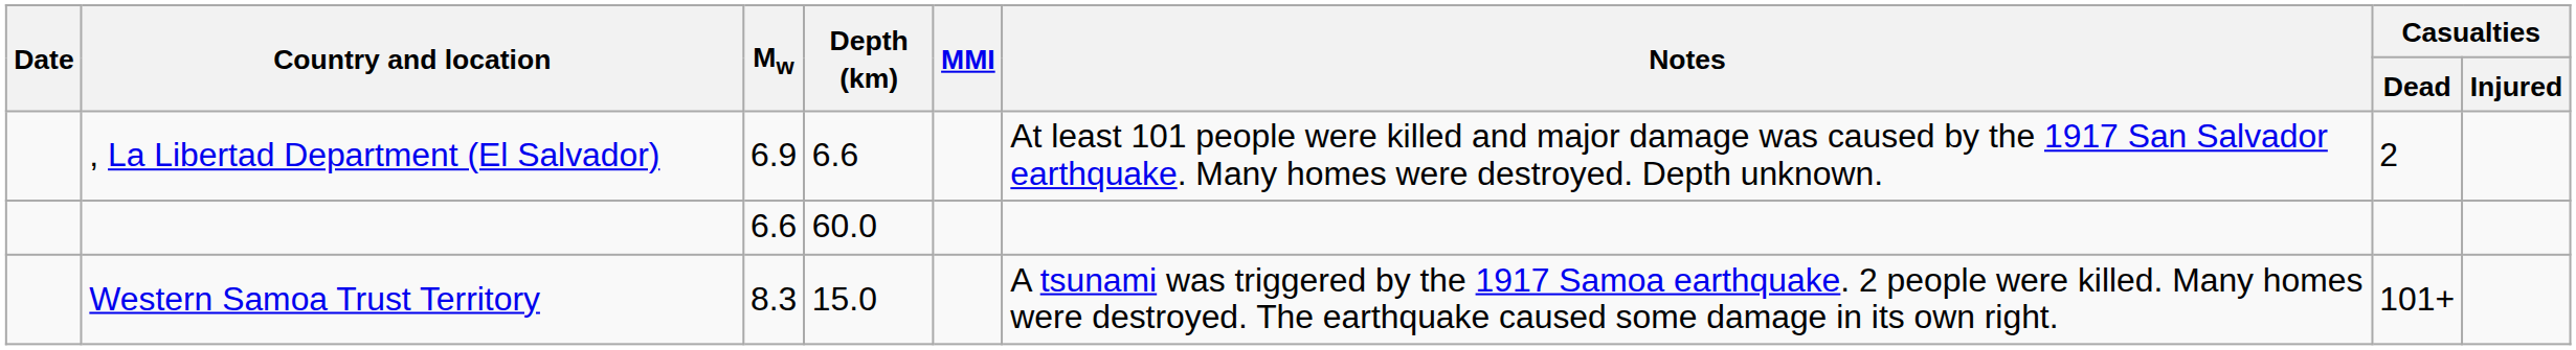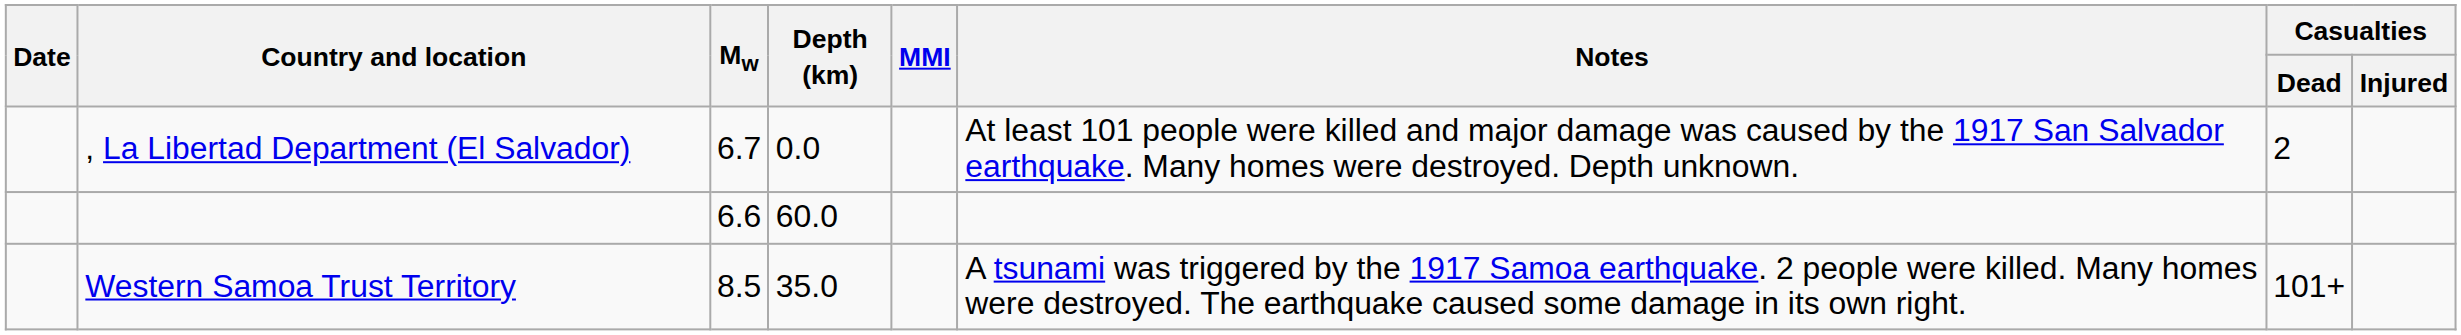, La Libertad Department (El Salvador) | Mw: 6.9 -> 6.7
, La Libertad Department (El Salvador) | Depth (km): 6.6 -> 0.0
Western Samoa Trust Territory | Mw: 8.3 -> 8.5
Western Samoa Trust Territory | Depth (km): 15.0 -> 35.0
